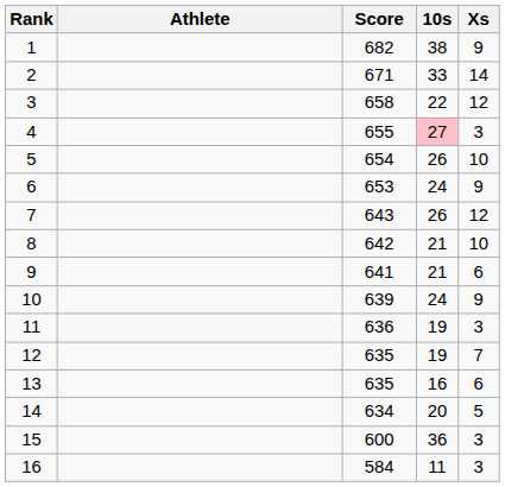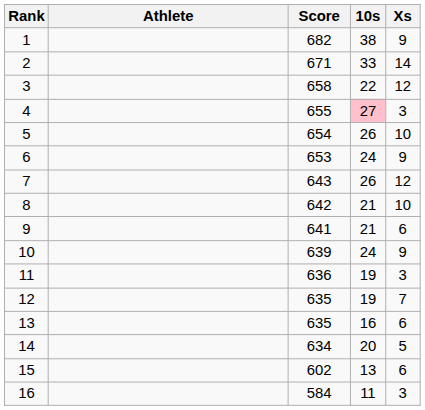15 | Score: 600 -> 602
15 | 10s: 36 -> 13
15 | Xs: 3 -> 6
